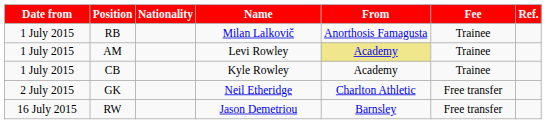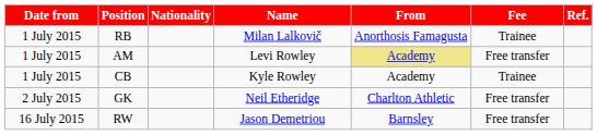AM | Fee: Trainee -> Free transfer
